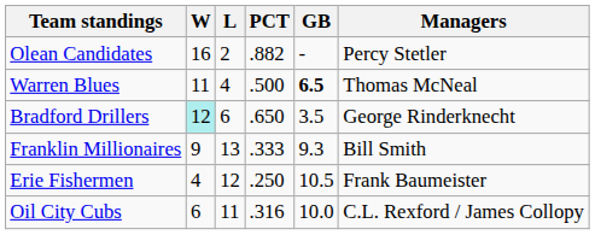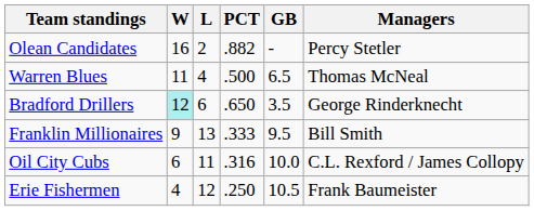Warren Blues | GB: bold -> normal
Franklin Millionaires | GB: 9.3 -> 9.5
rows swapped: Oil City Cubs <-> Erie Fishermen
